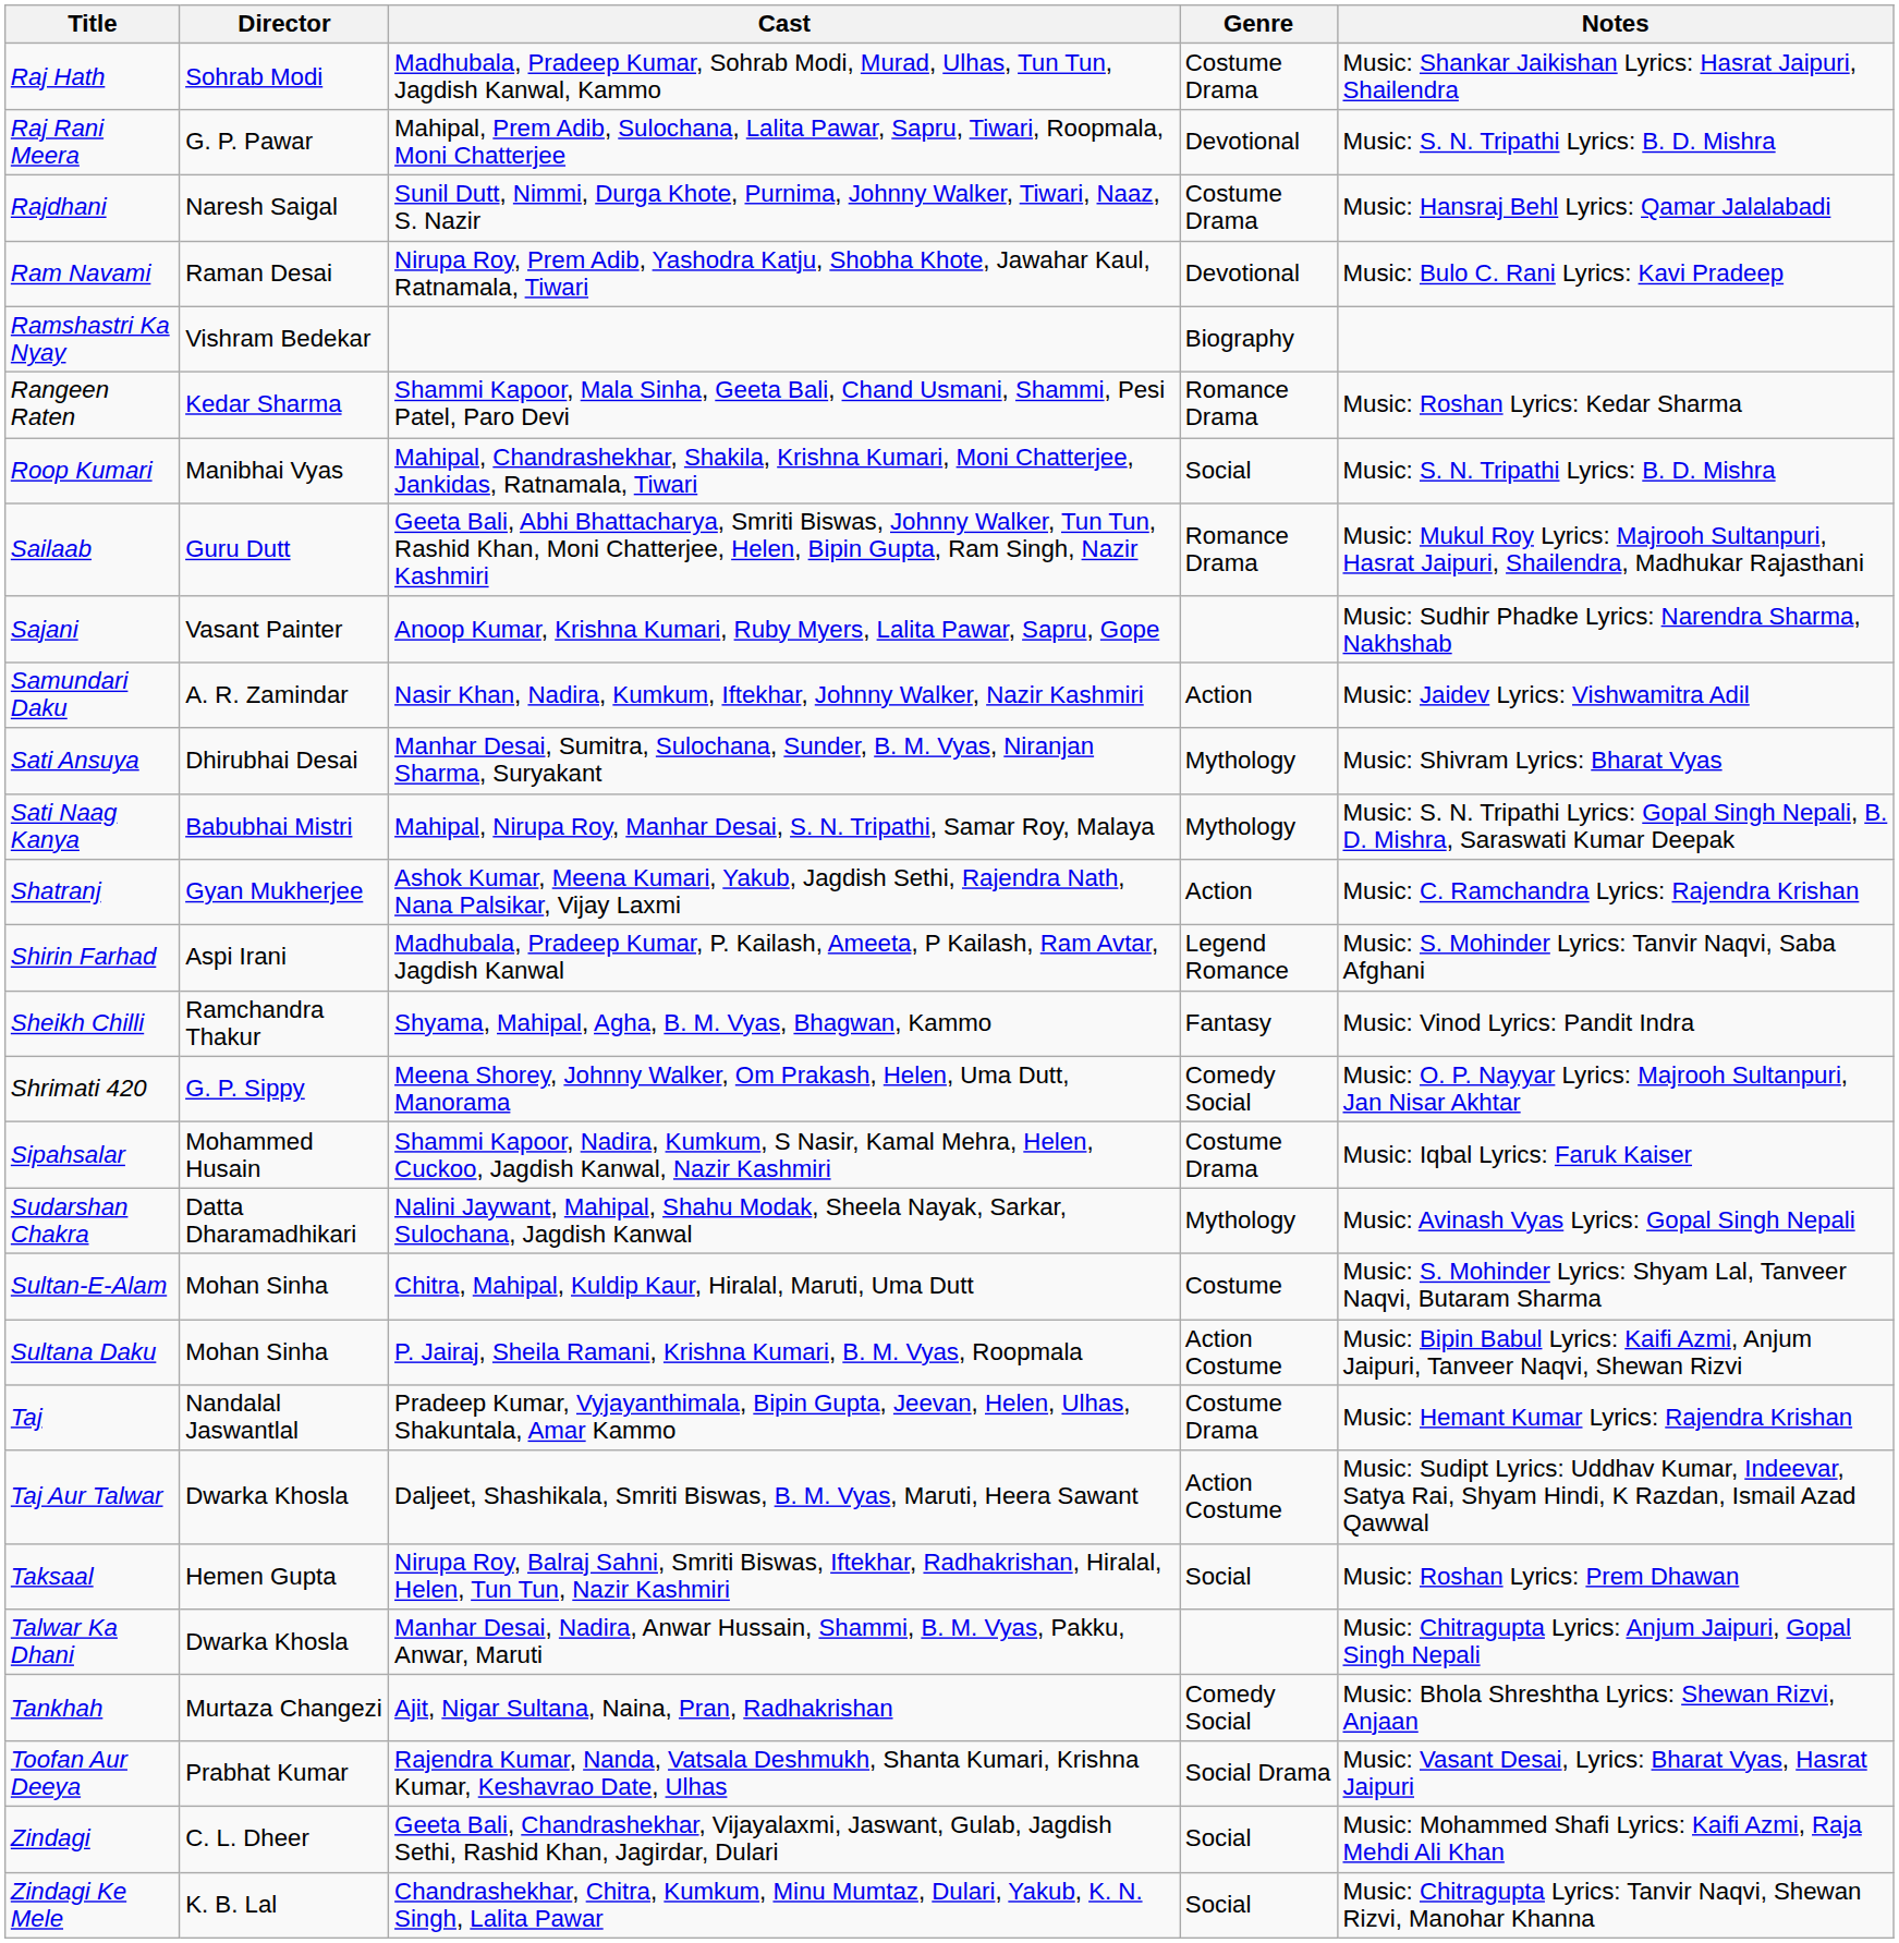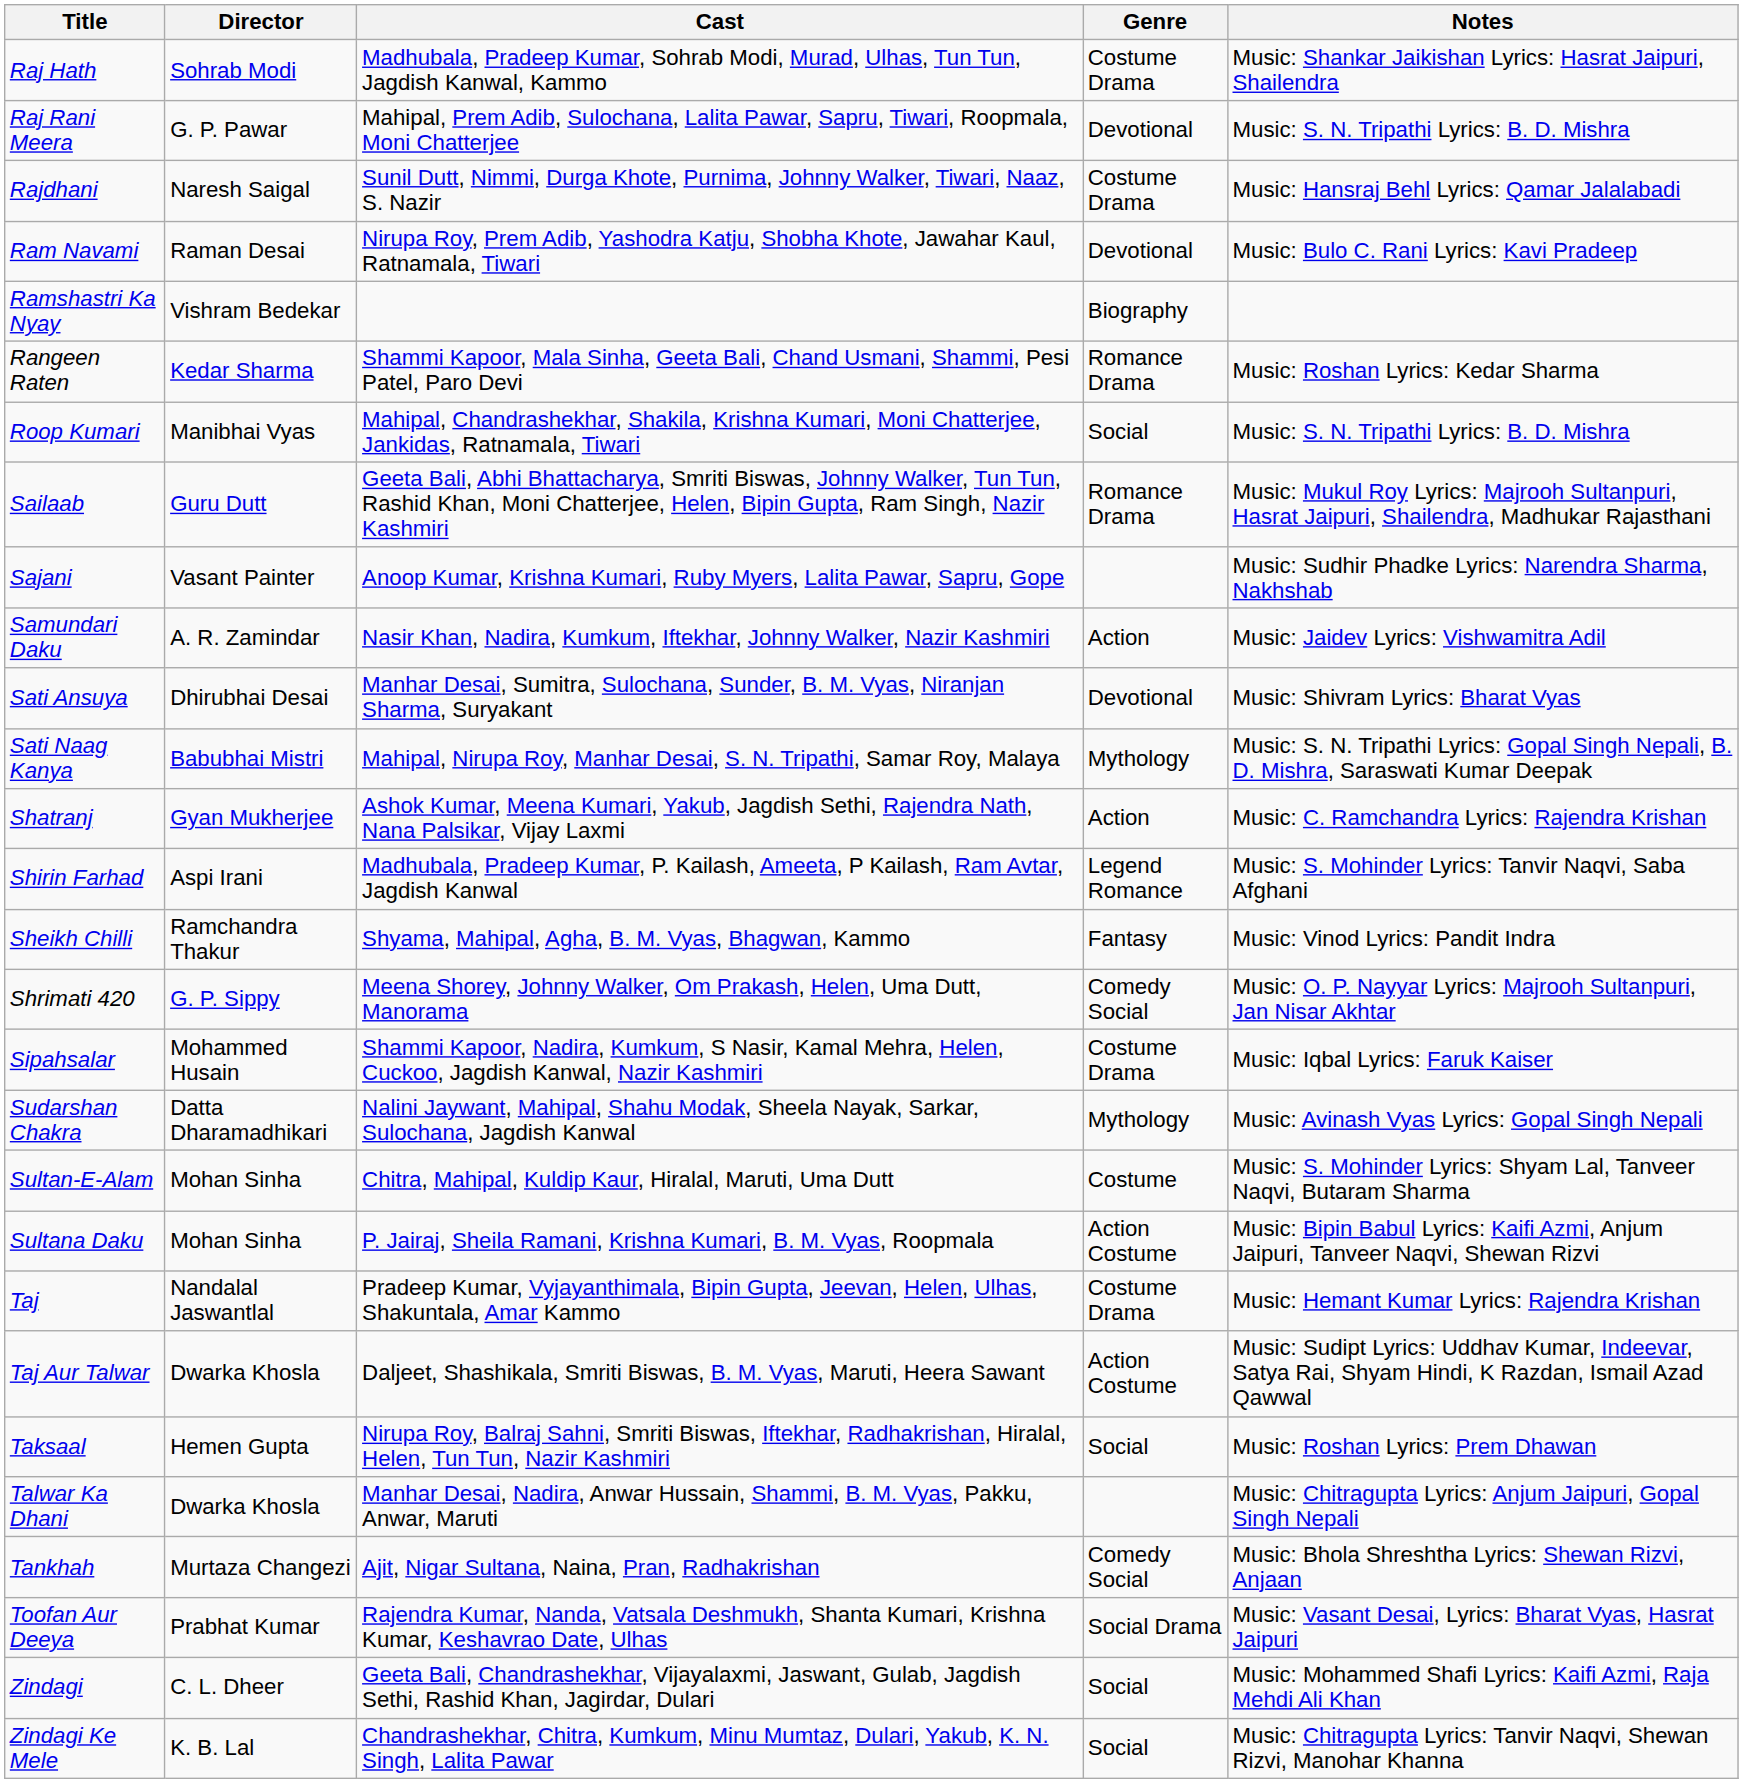Sati Ansuya | Genre: Mythology -> Devotional
